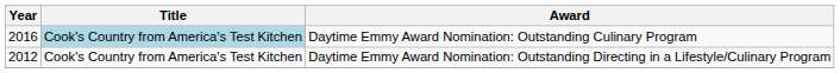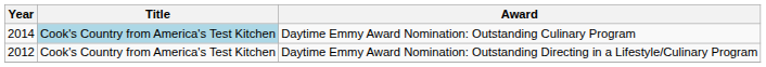Daytime Emmy Award Nomination: Outstanding Culinary Program | Year: 2016 -> 2014
